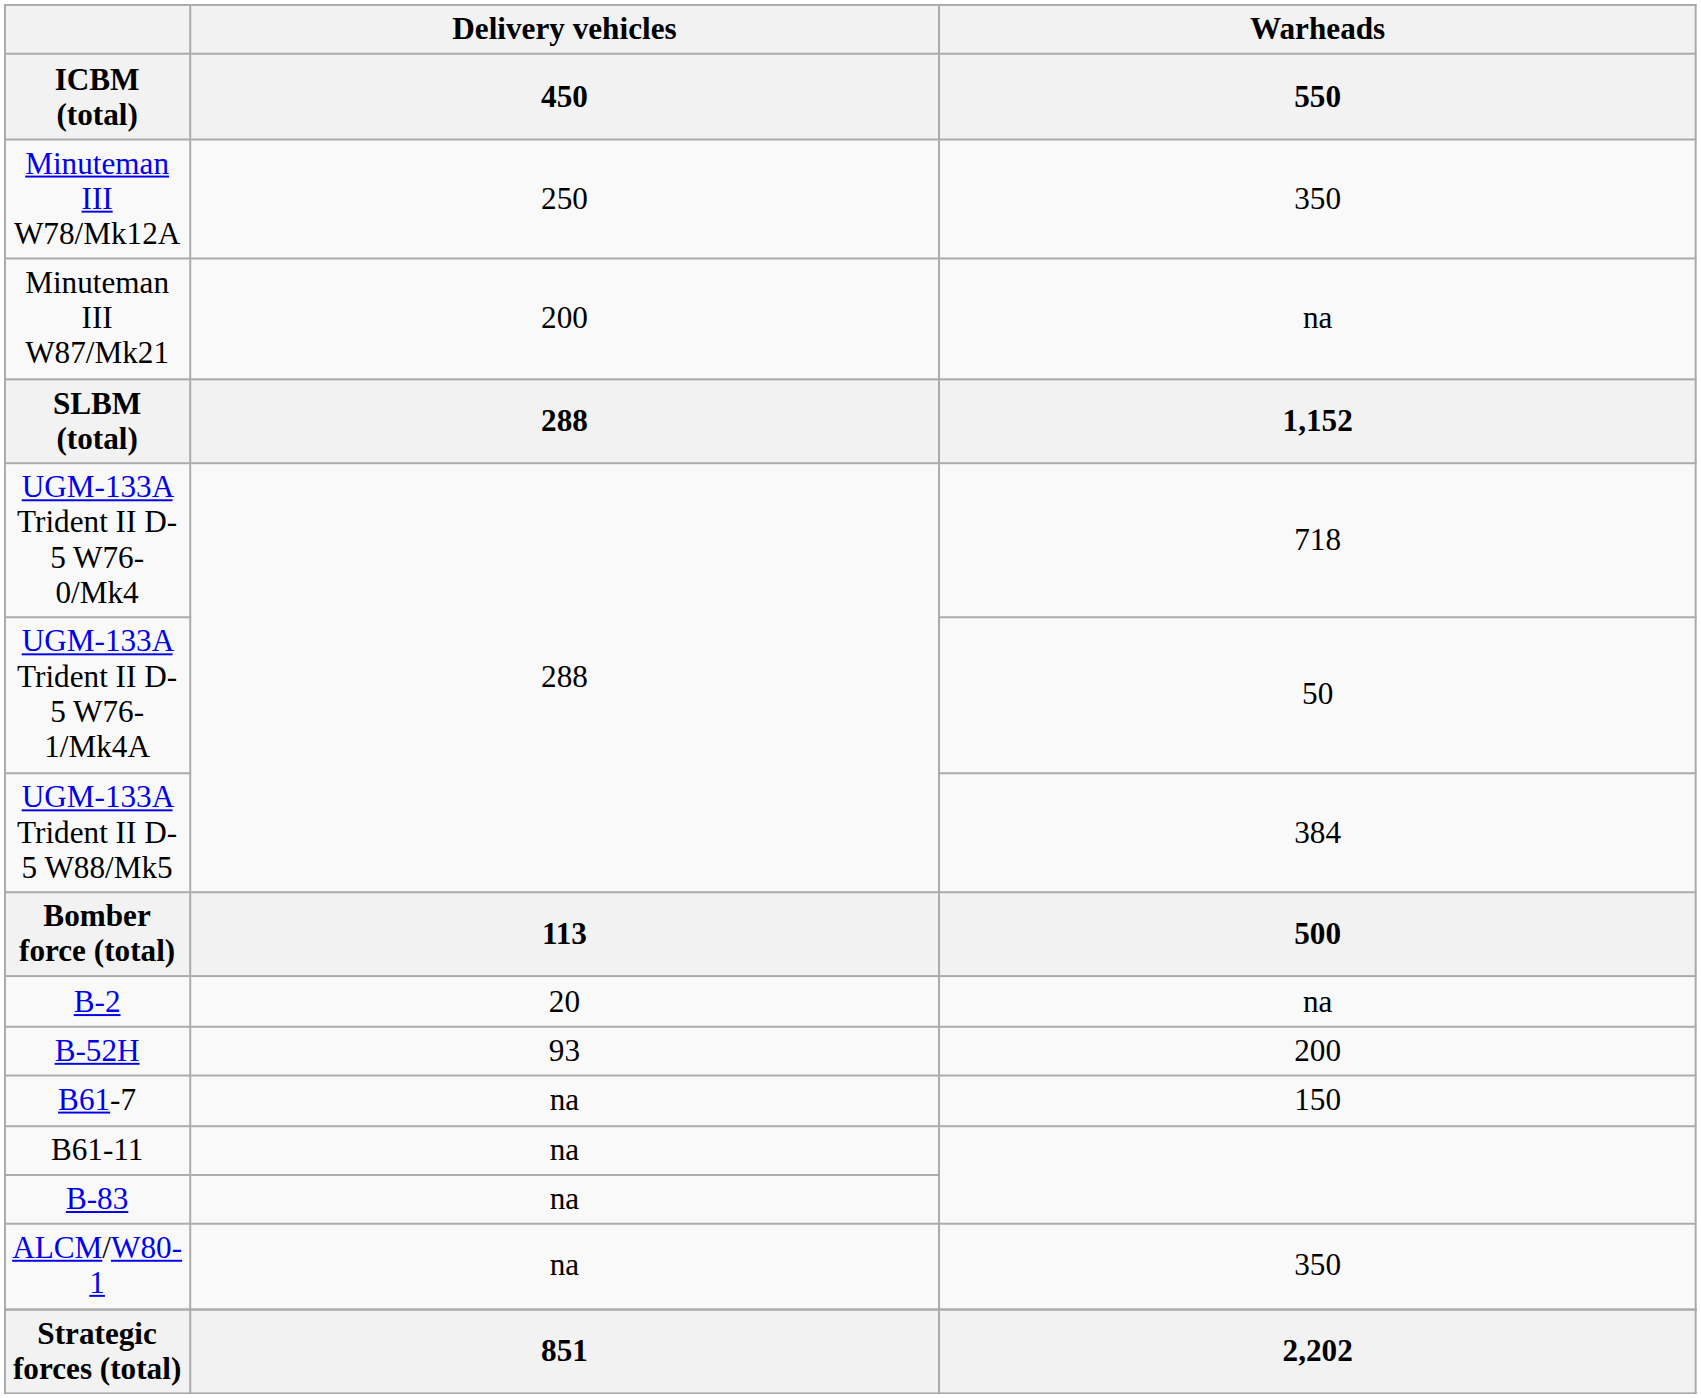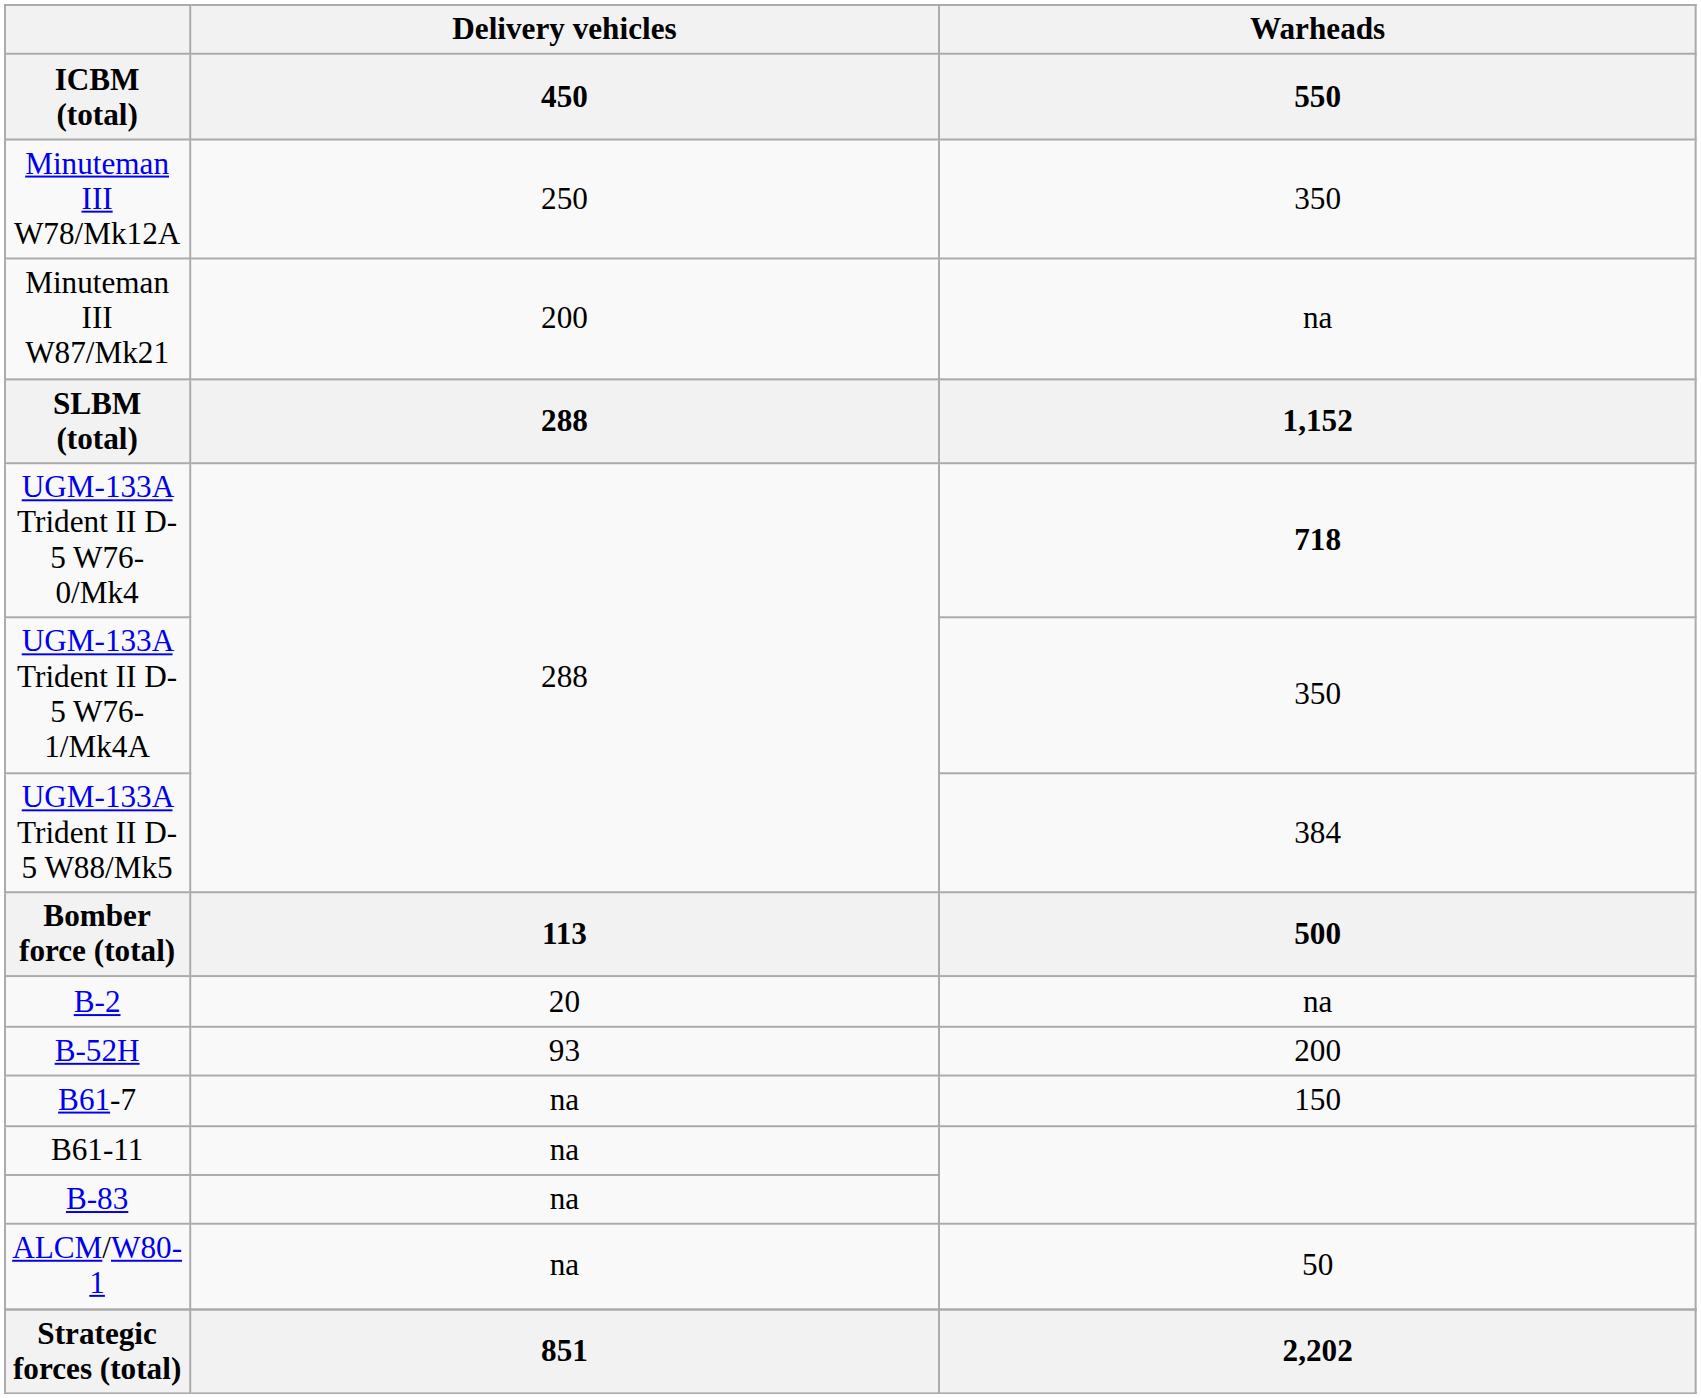UGM-133A Trident II D-5 W76-0/Mk4 | Warheads / 550: normal -> bold
UGM-133A Trident II D-5 W76-1/Mk4A | Warheads / 550: 50 -> 350
ALCM/W80-1 | Warheads / 550: 350 -> 50
